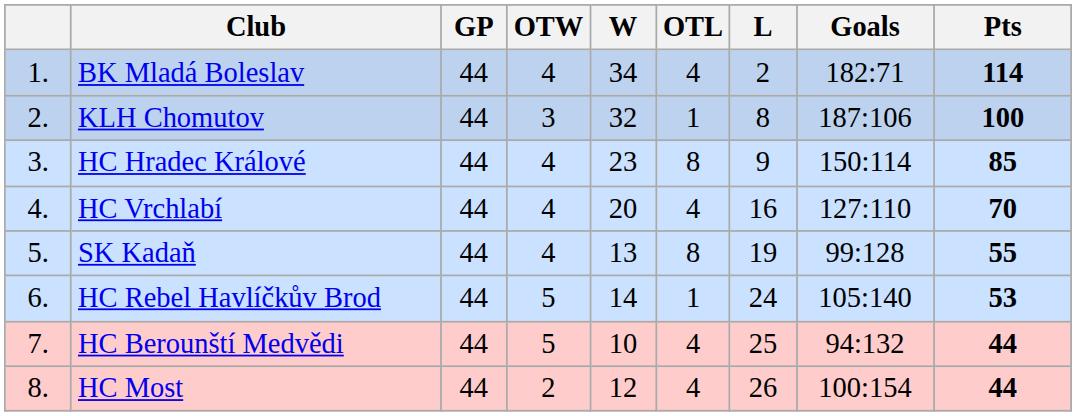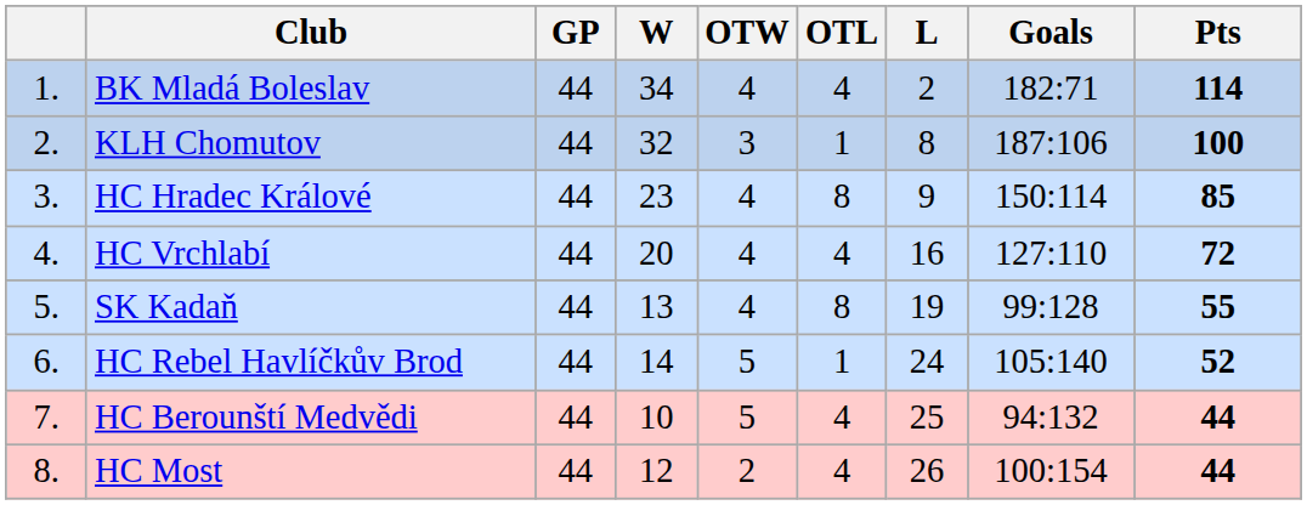columns swapped: W <-> OTW
HC Vrchlabí | Pts: 70 -> 72
HC Rebel Havlíčkův Brod | Pts: 53 -> 52
